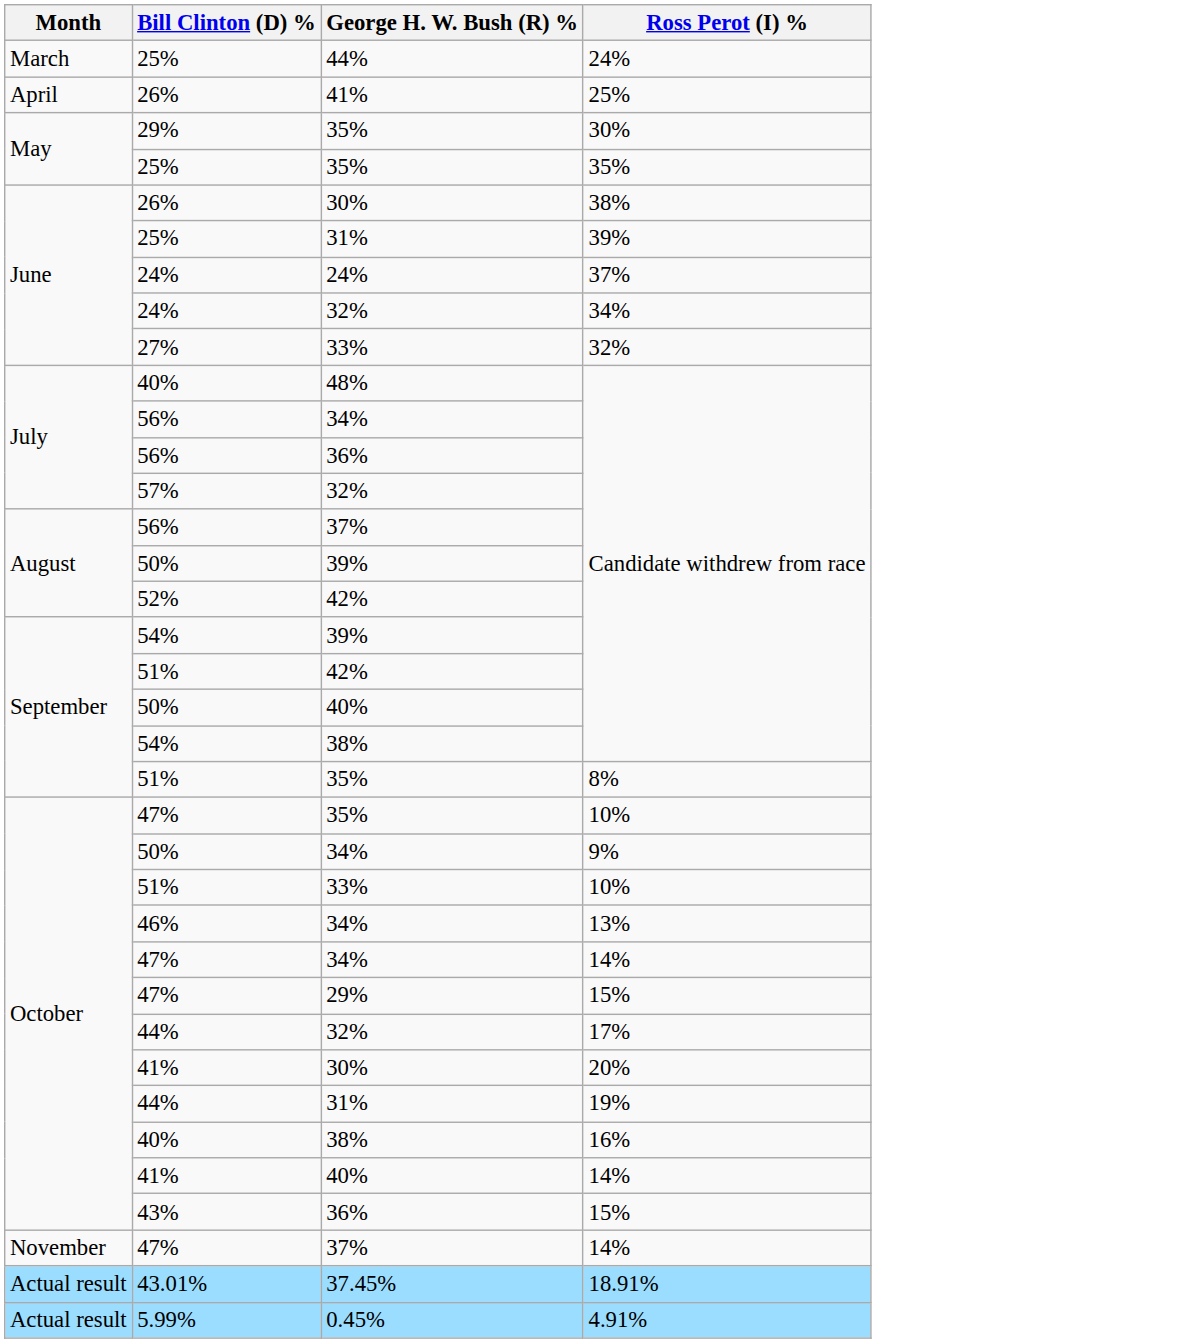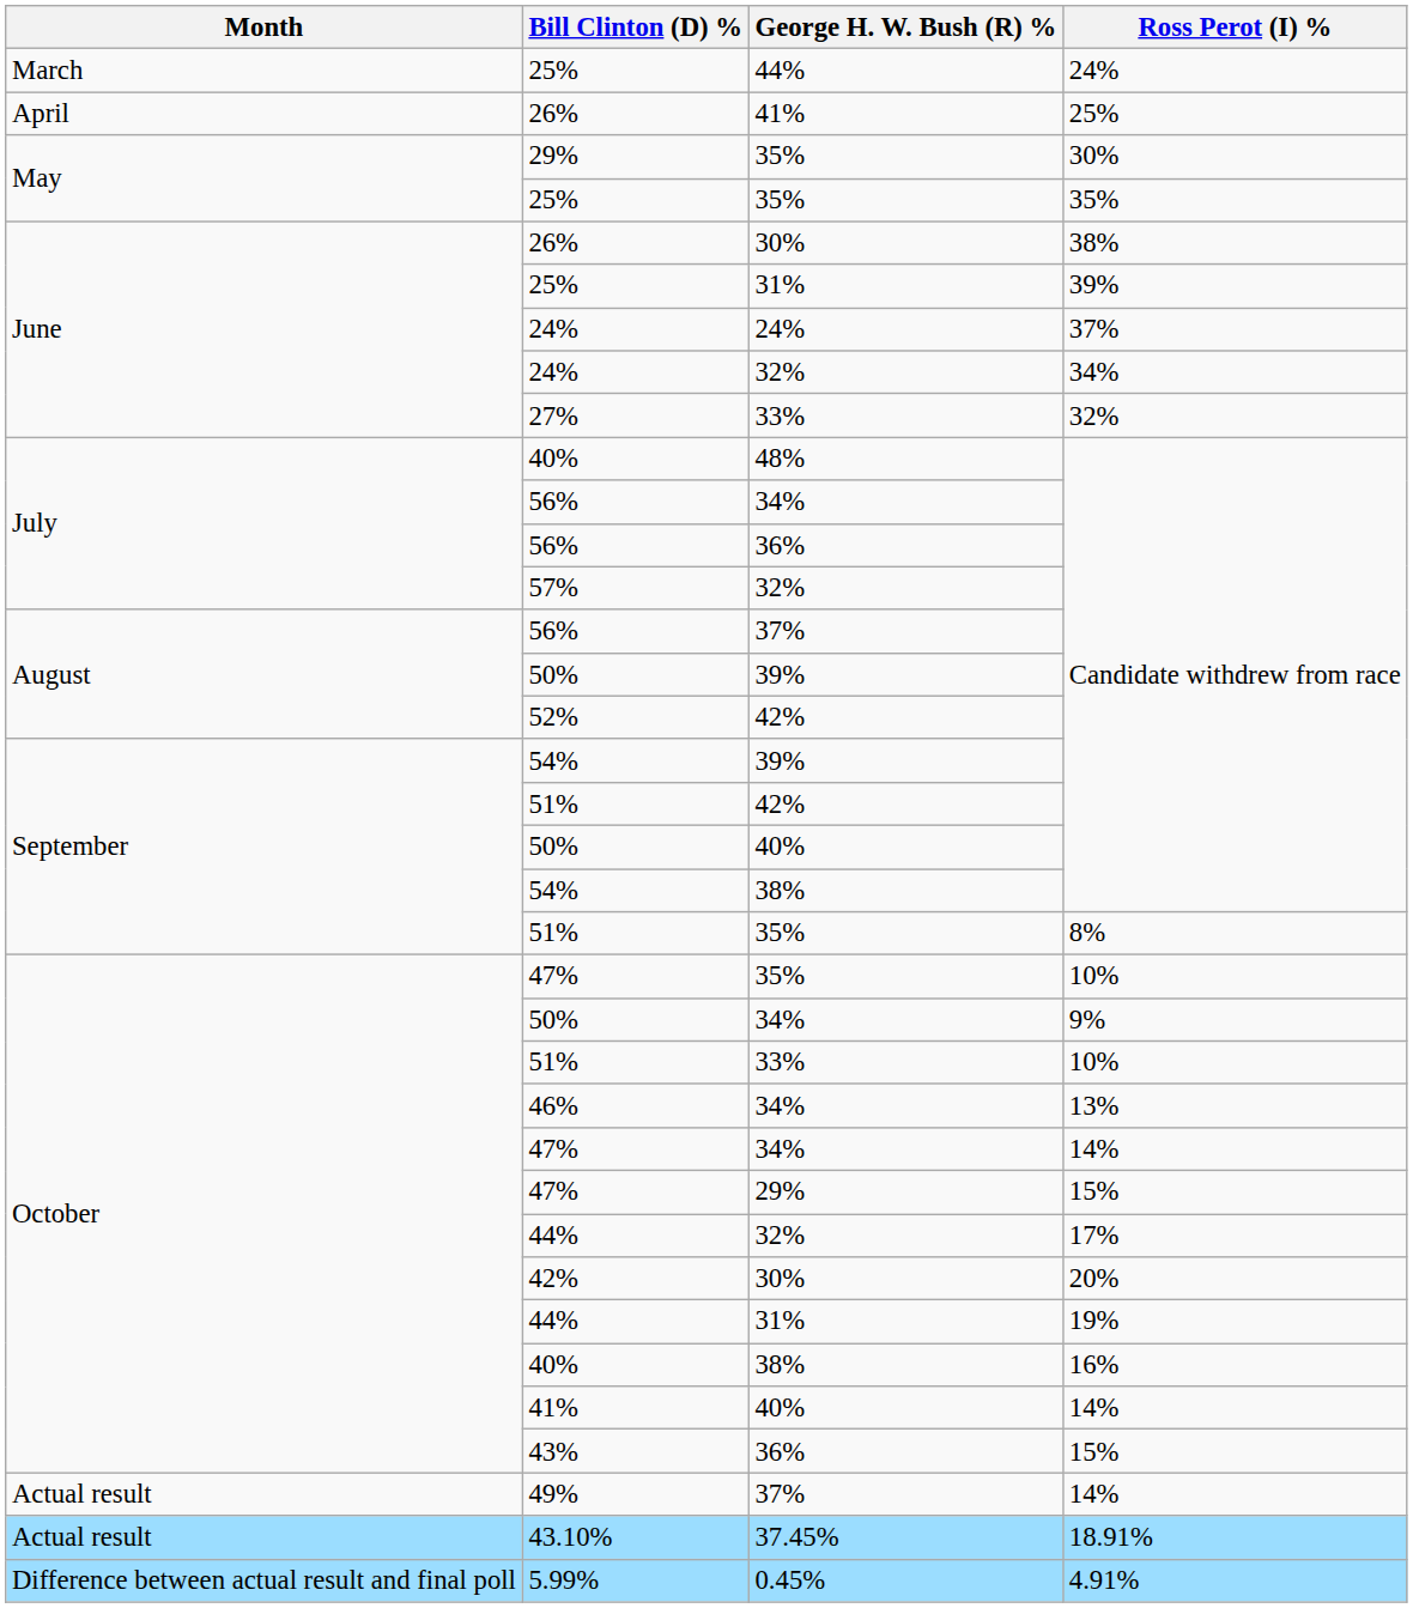20% | Bill Clinton (D) %: 41% -> 42%
37% / 14% | Month: November -> Actual result
37% / 14% | Bill Clinton (D) %: 47% -> 49%
18.91% | Bill Clinton (D) %: 43.01% -> 43.10%
4.91% | Month: Actual result -> Difference between actual result and final poll
